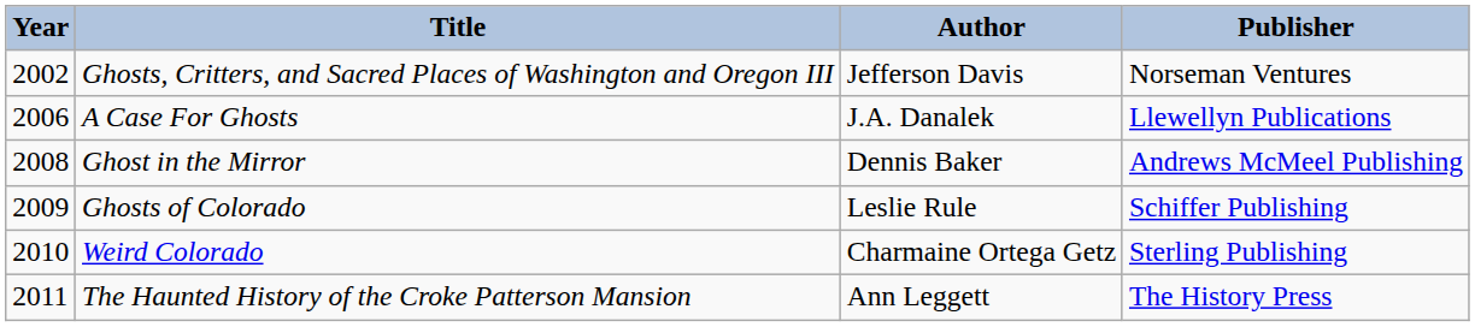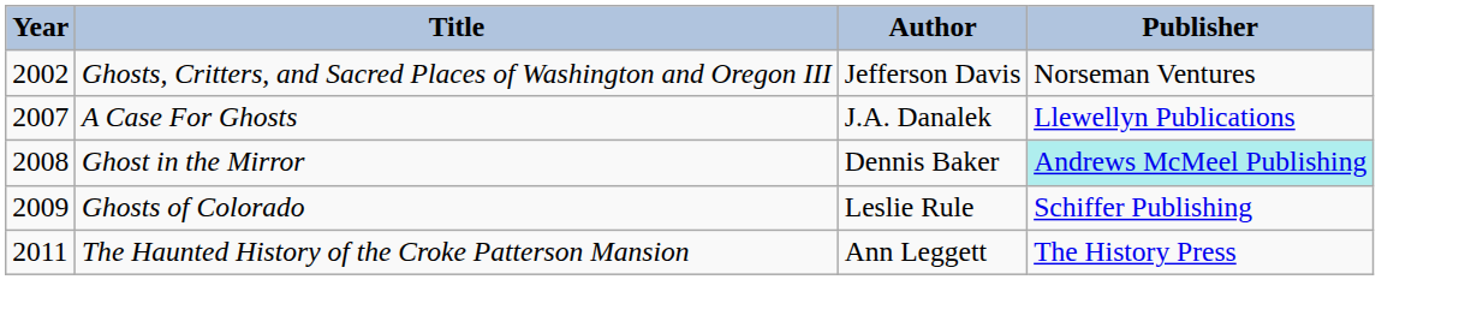A Case For Ghosts | Year: 2006 -> 2007
Ghost in the Mirror | Publisher: no background -> paleturquoise background
- row: 2010 | Weird Colorado | Charmaine Ortega Getz | Sterling Publishing
